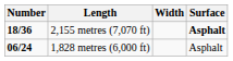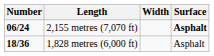2,155 metres (7,070 ft) | Number: 18/36 -> 06/24
1,828 metres (6,000 ft) | Number: 06/24 -> 18/36
